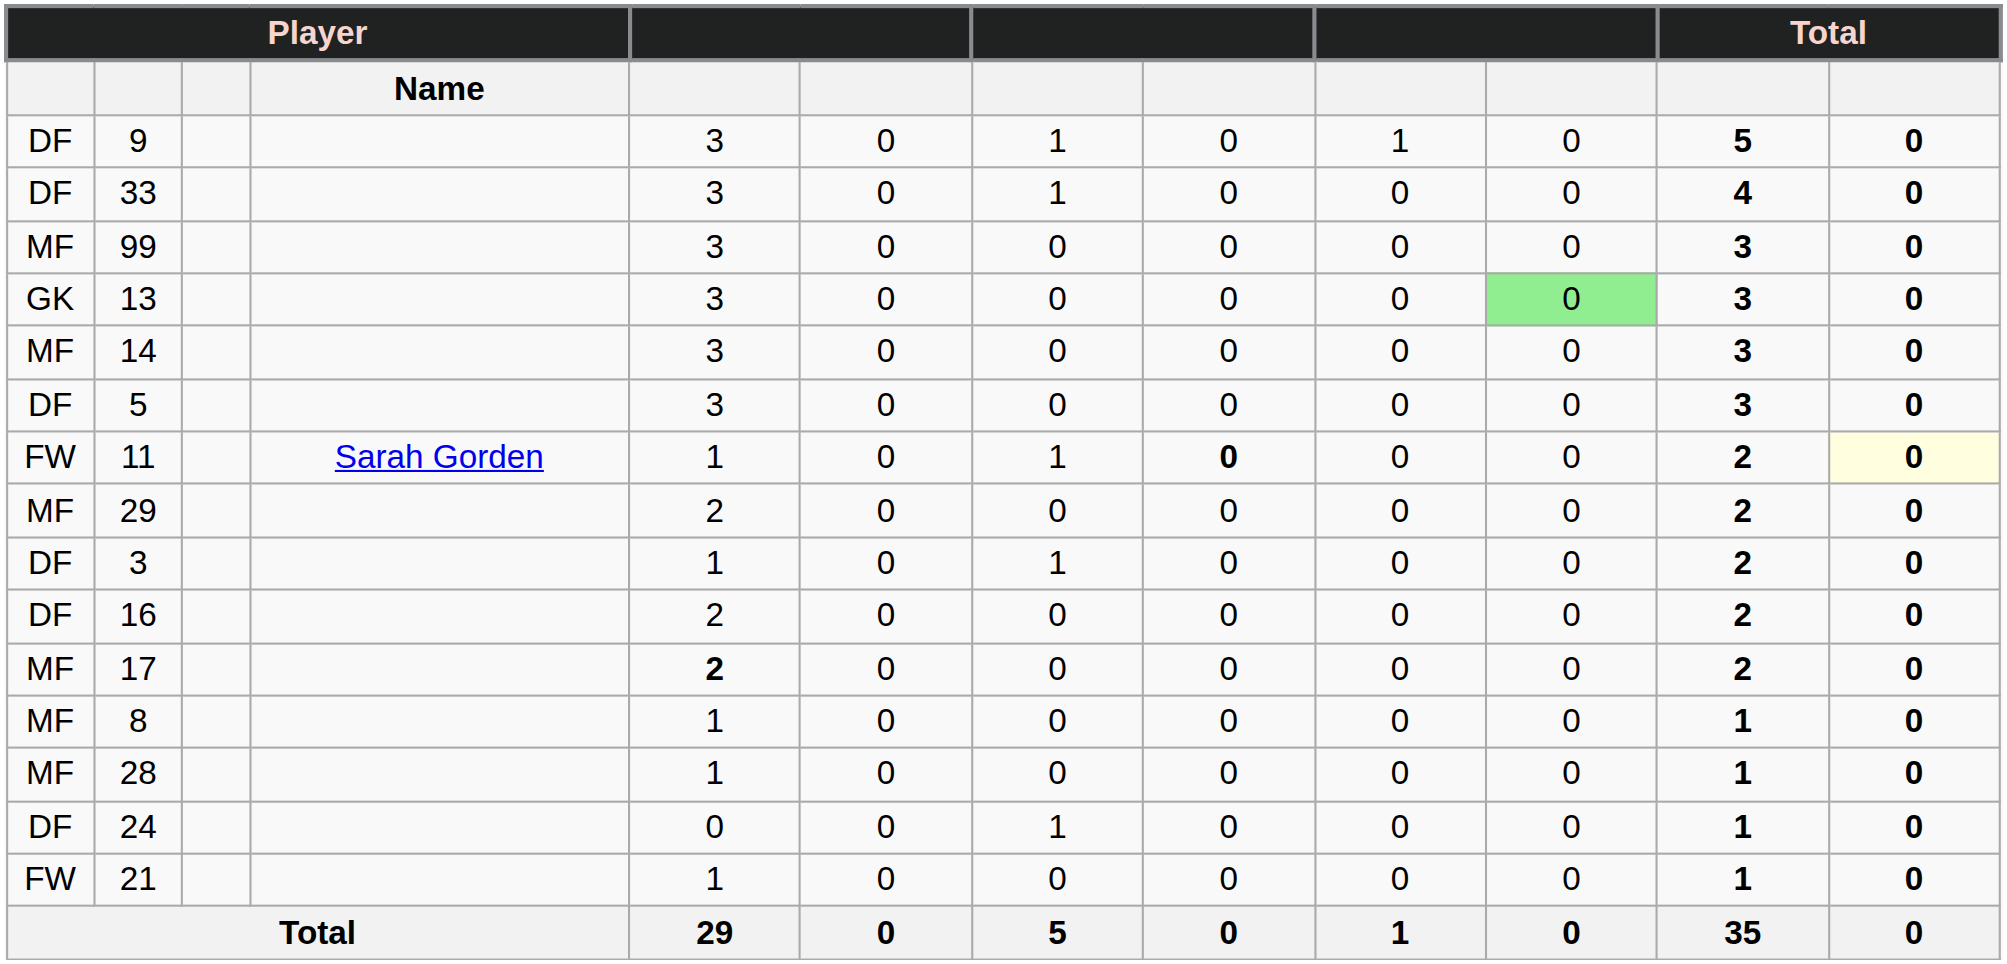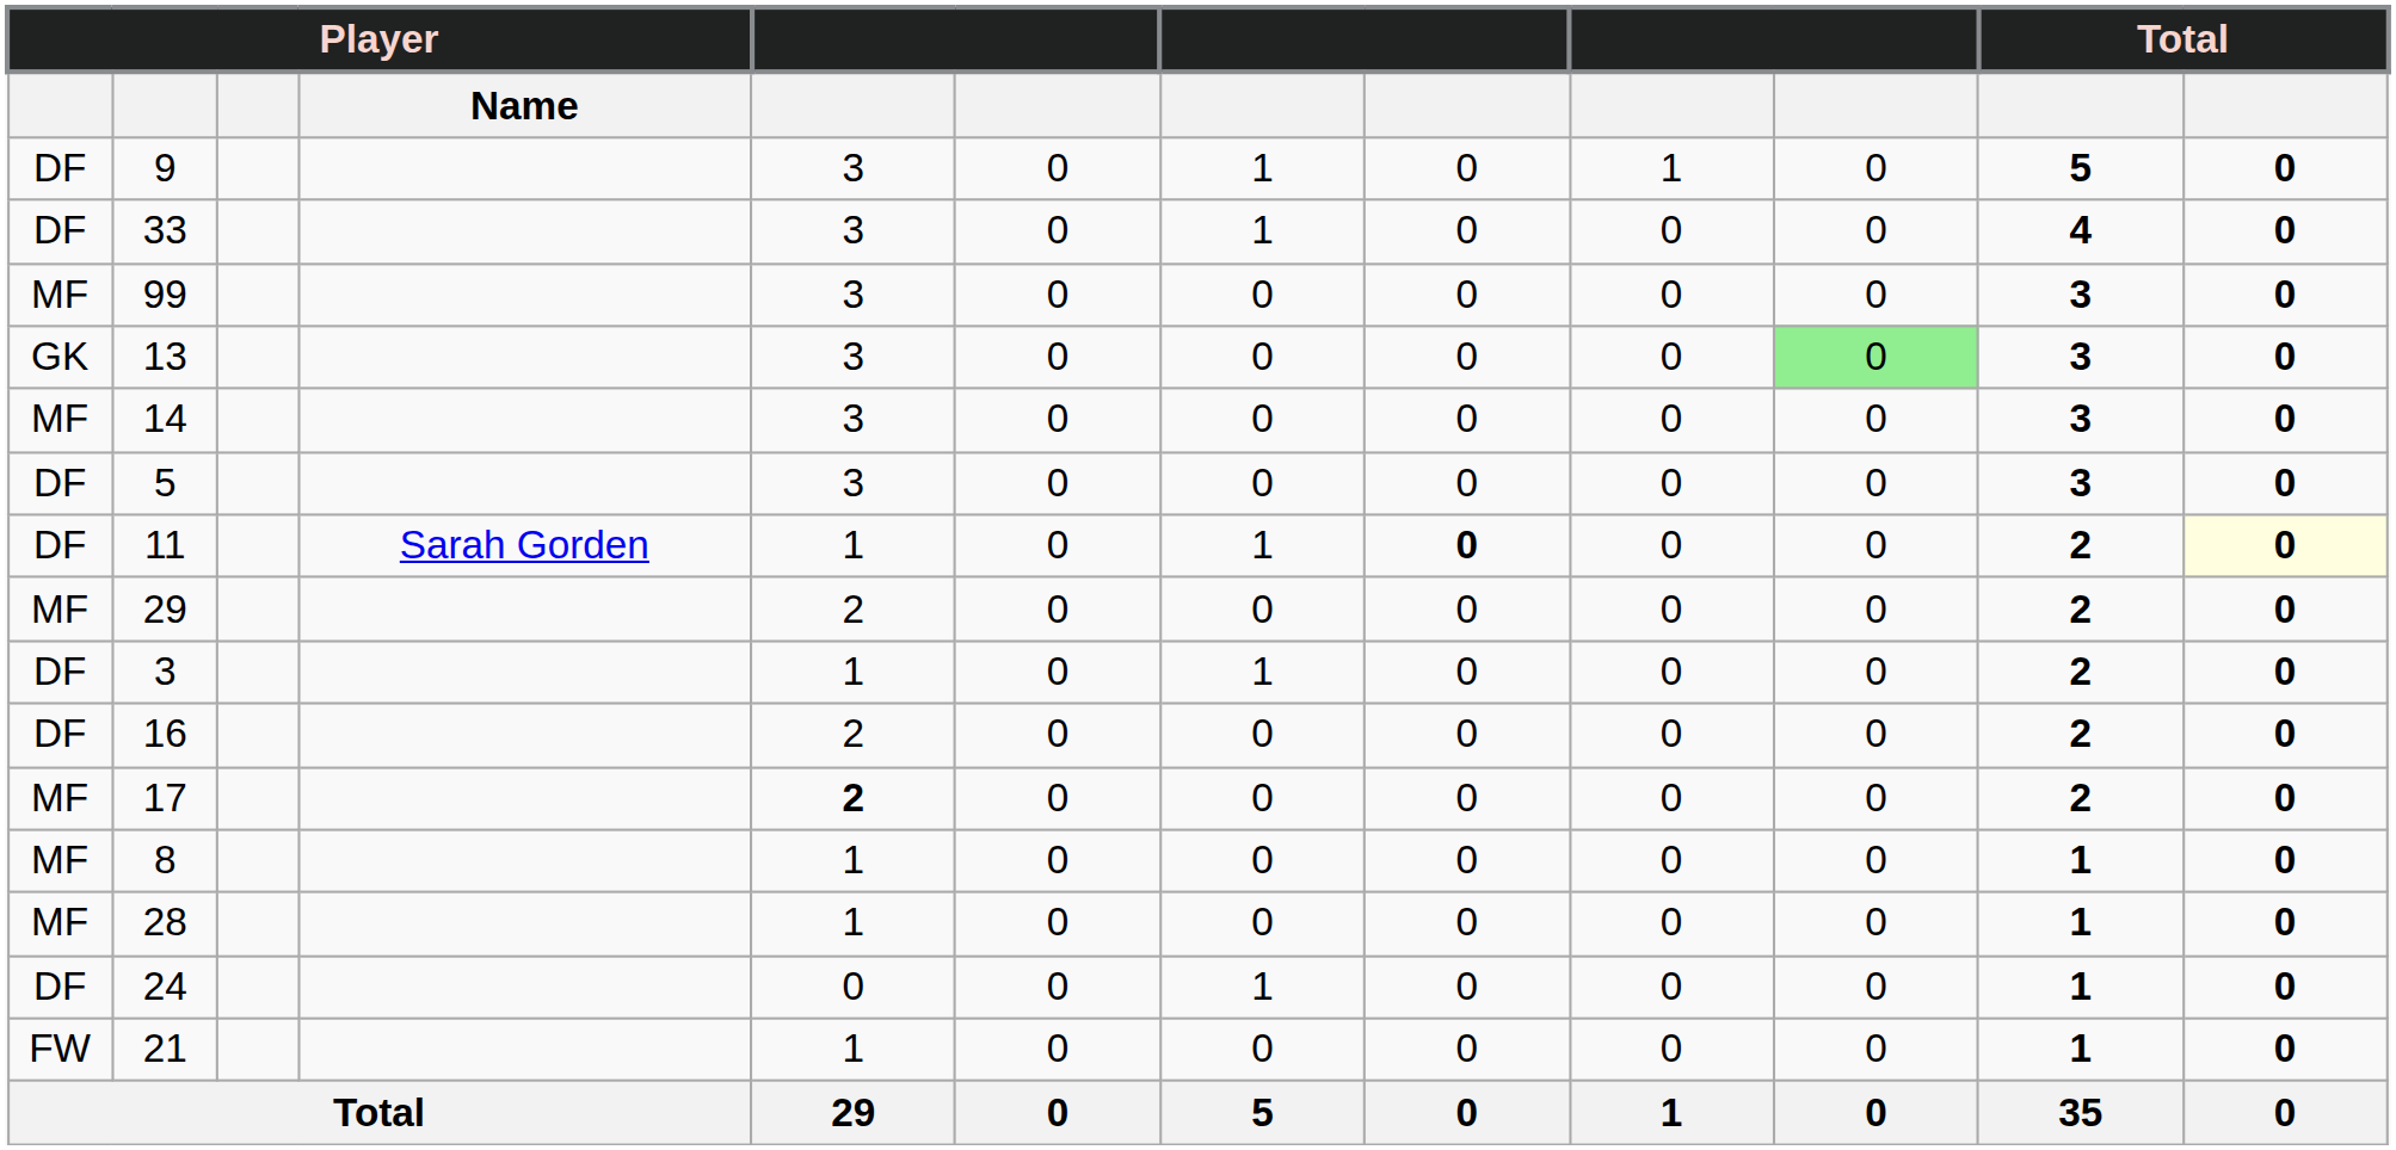11 | column 1: FW -> DF
